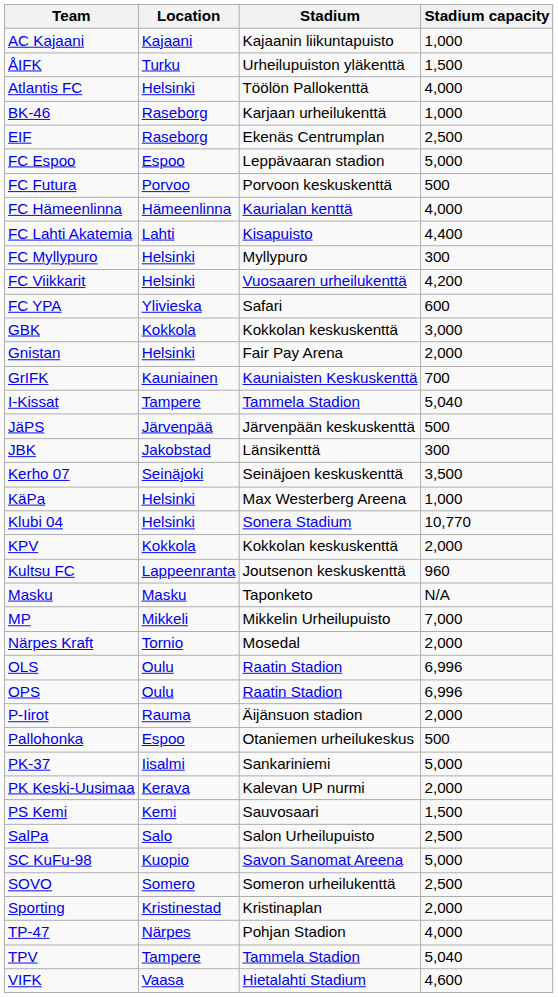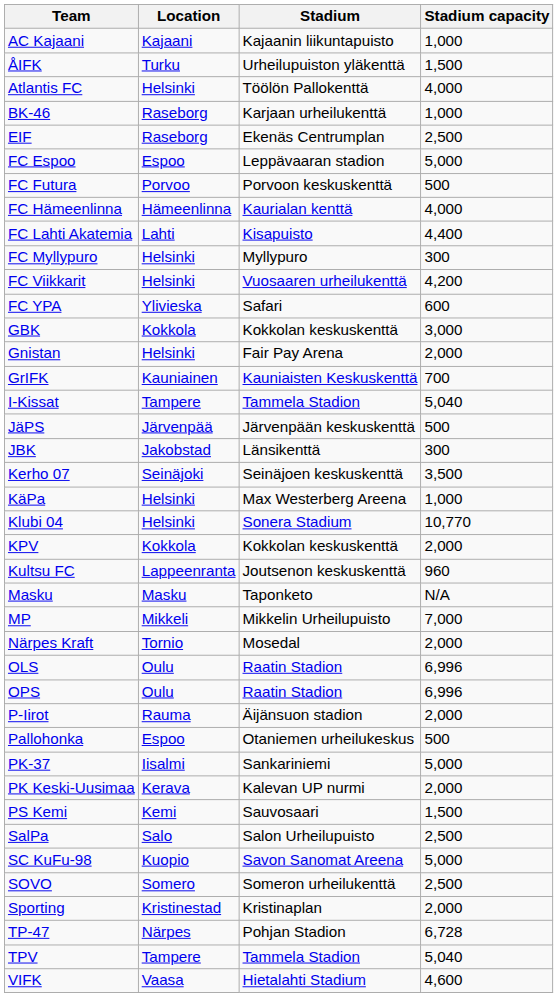TP-47 | Stadium capacity: 4,000 -> 6,728
